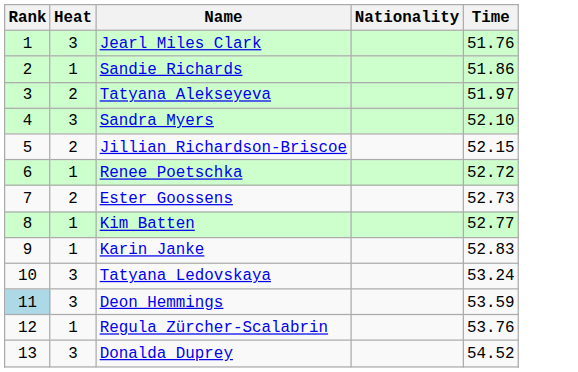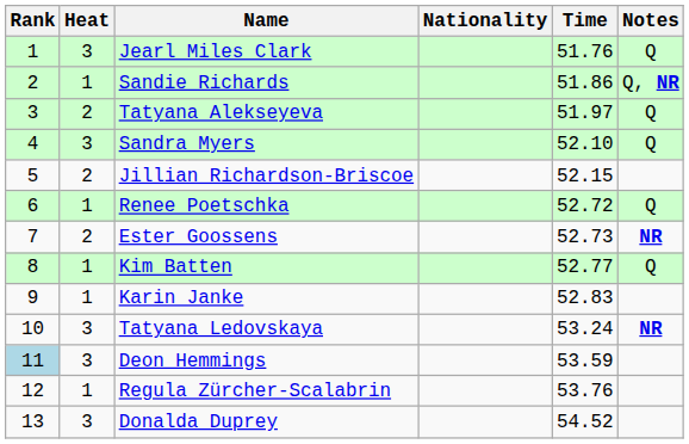+ column: Notes | Q | Q, NR | Q | Q | Q | NR | Q | NR
